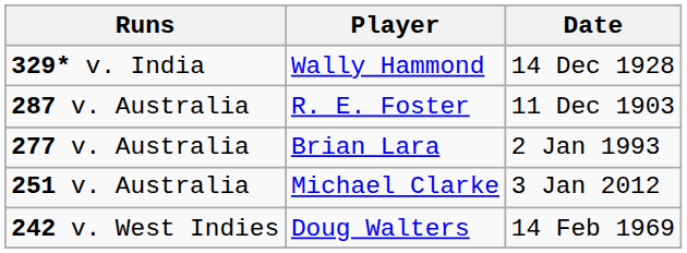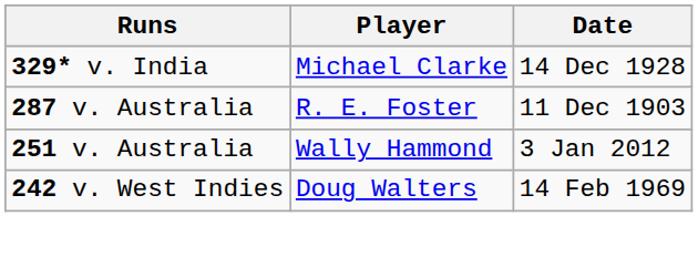329* v. India | Player: Wally Hammond -> Michael Clarke
- row: 277 v. Australia | Brian Lara | 2 Jan 1993
251 v. Australia | Player: Michael Clarke -> Wally Hammond
